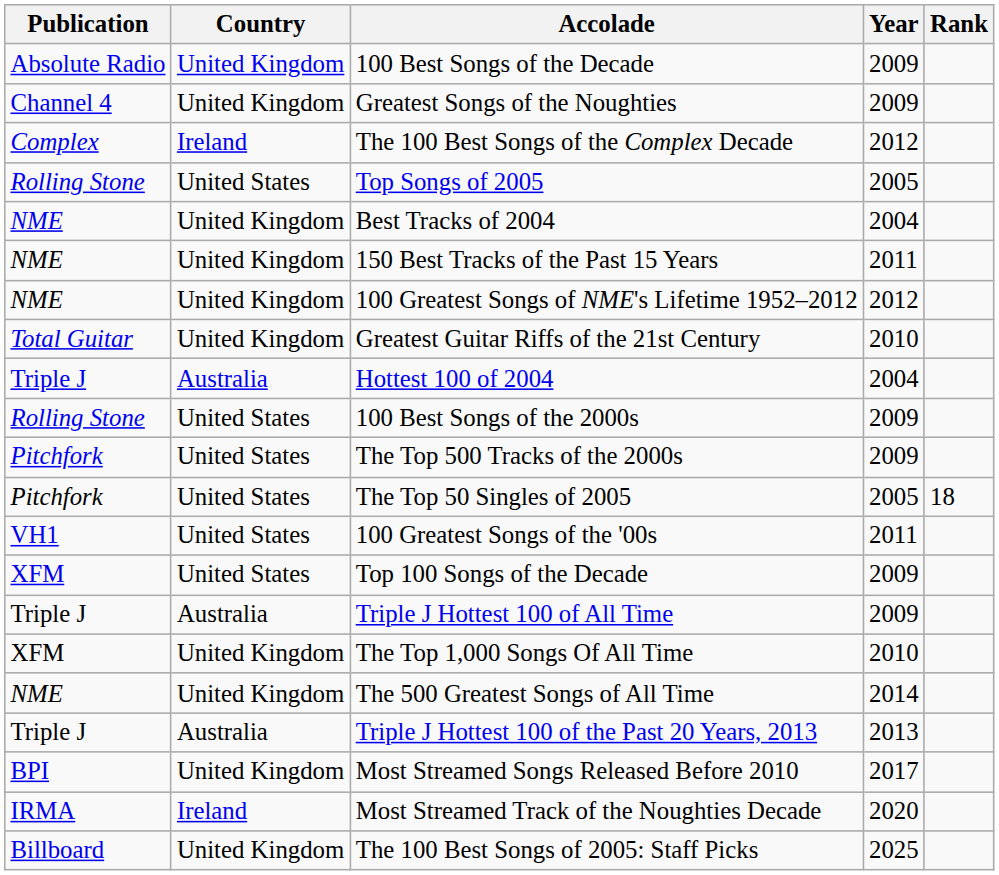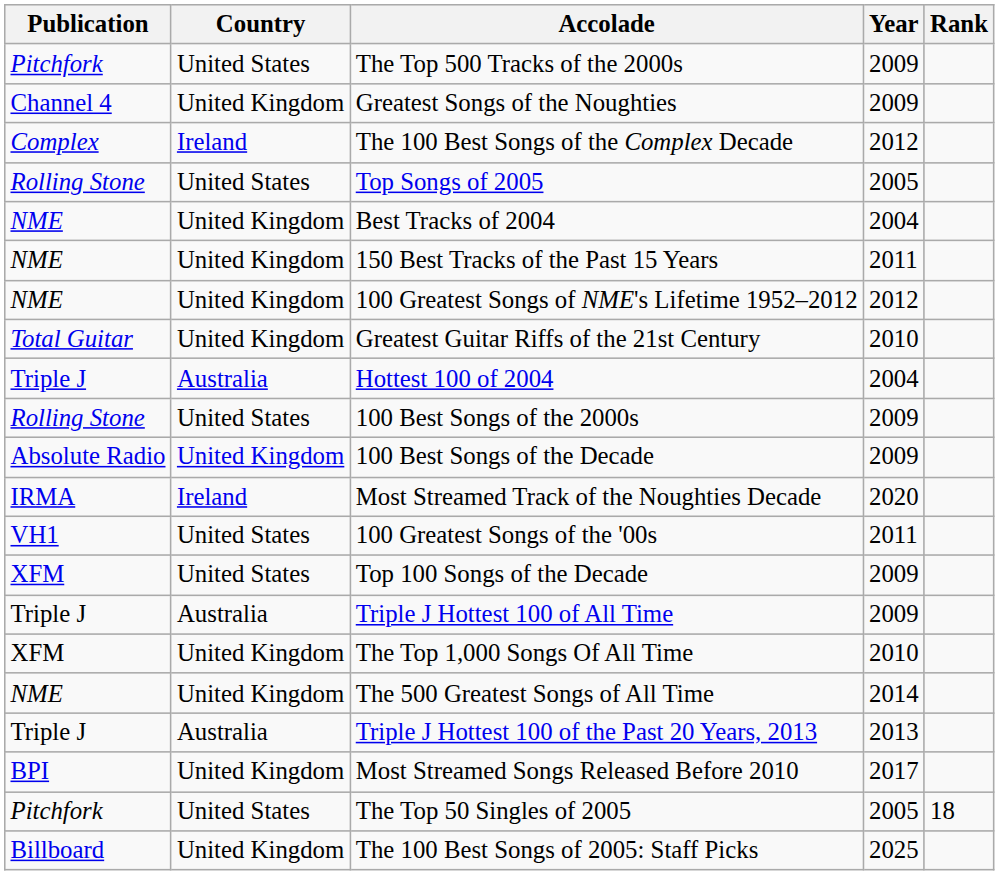rows swapped: 100 Best Songs of the Decade <-> The Top 500 Tracks of the 2000s
rows swapped: The Top 50 Singles of 2005 <-> Most Streamed Track of the Noughties Decade
